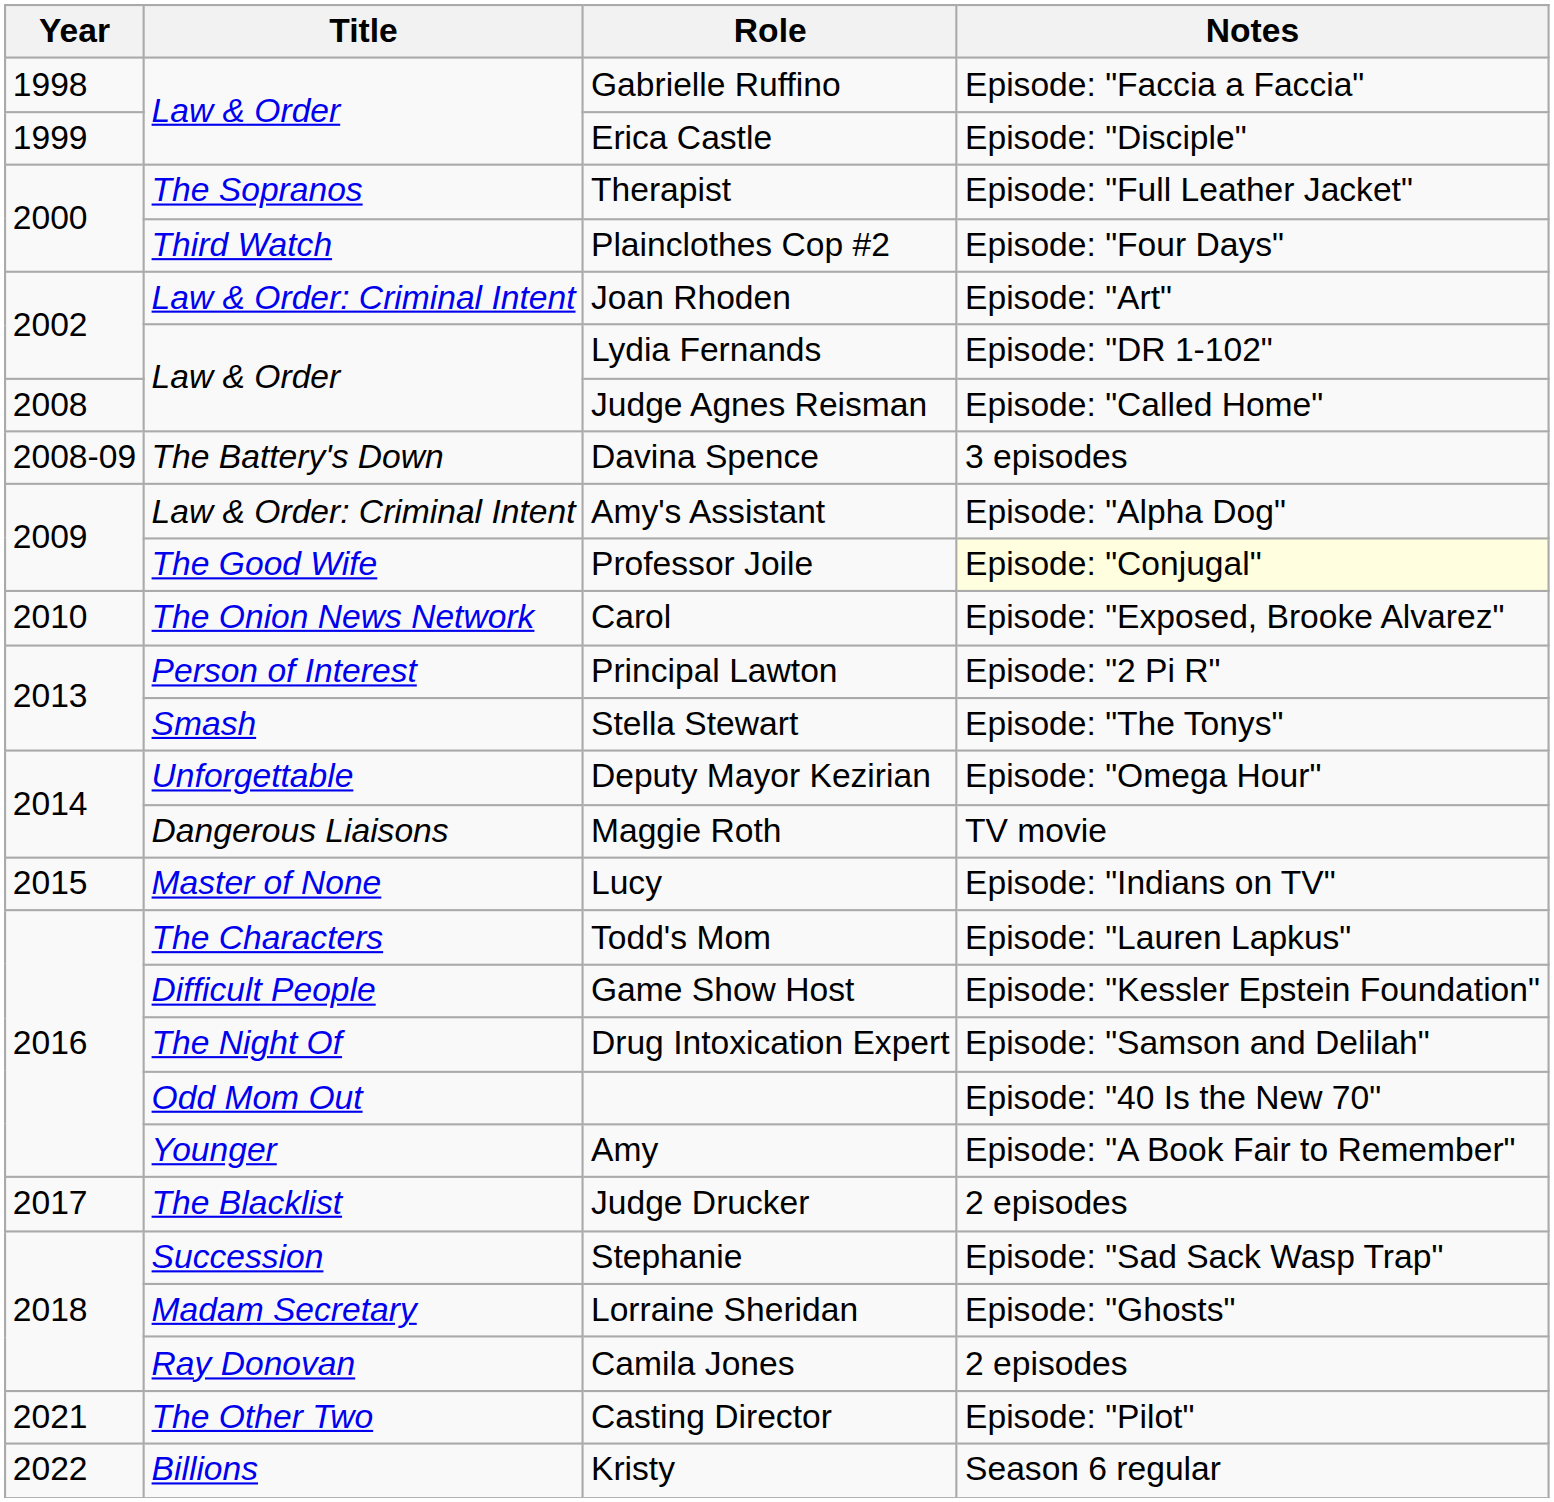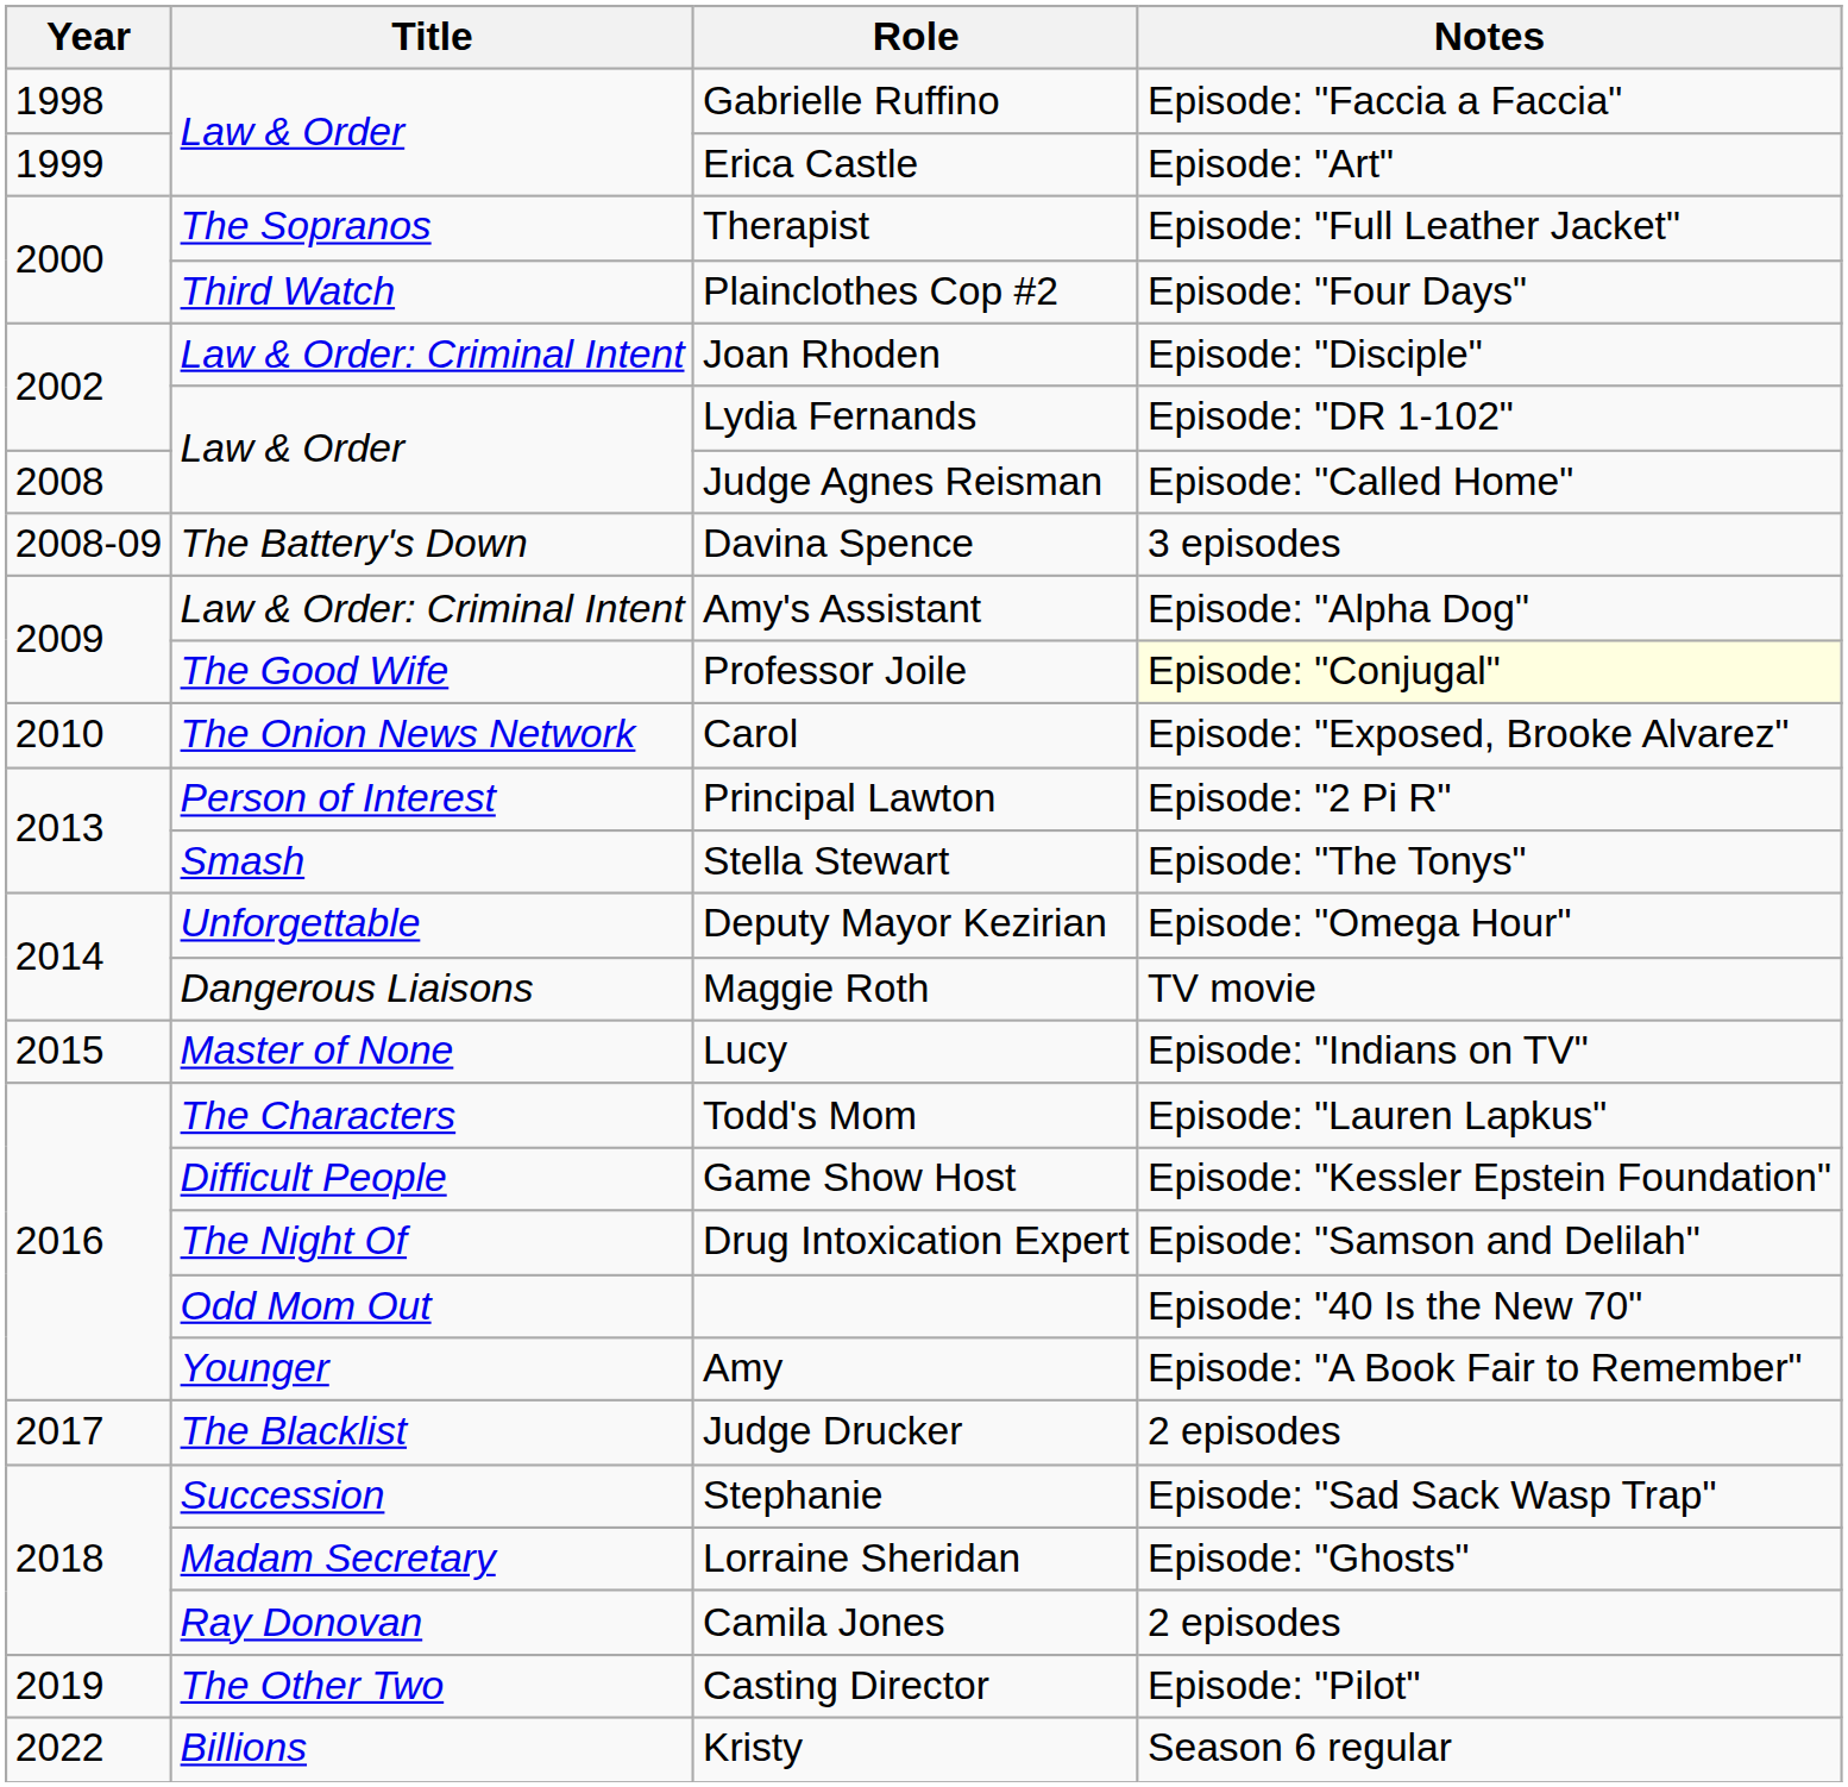Erica Castle | Notes: Episode: "Disciple" -> Episode: "Art"
Joan Rhoden | Notes: Episode: "Art" -> Episode: "Disciple"
Casting Director | Year: 2021 -> 2019
